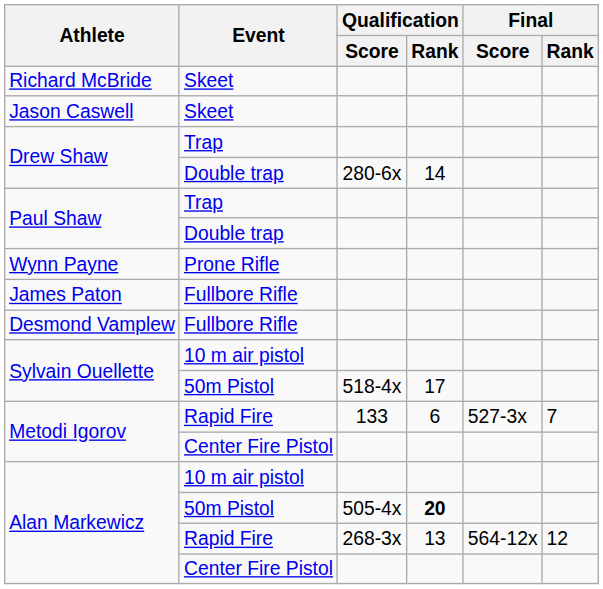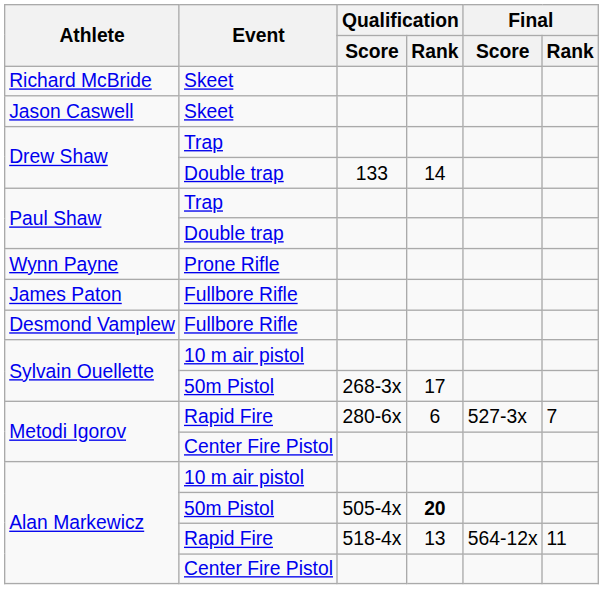Drew Shaw / Double trap | Qualification / Score: 280-6x -> 133
Sylvain Ouellette / 50m Pistol | Qualification / Score: 518-4x -> 268-3x
Metodi Igorov / Rapid Fire | Qualification / Score: 133 -> 280-6x
Alan Markewicz / Rapid Fire | Qualification / Score: 268-3x -> 518-4x
Alan Markewicz / Rapid Fire | Final / Rank: 12 -> 11
